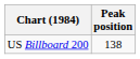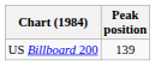US Billboard 200 | Peak position: 138 -> 139
